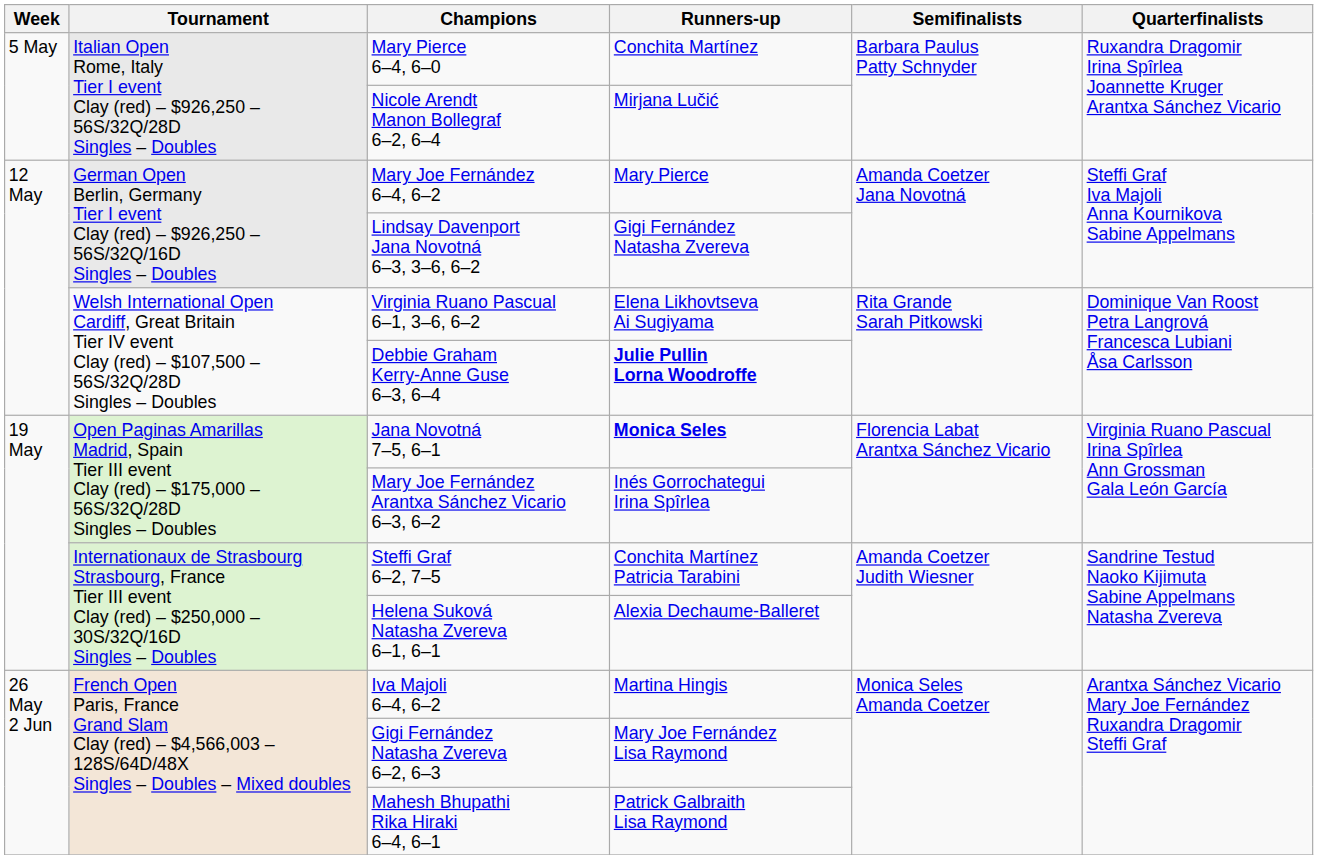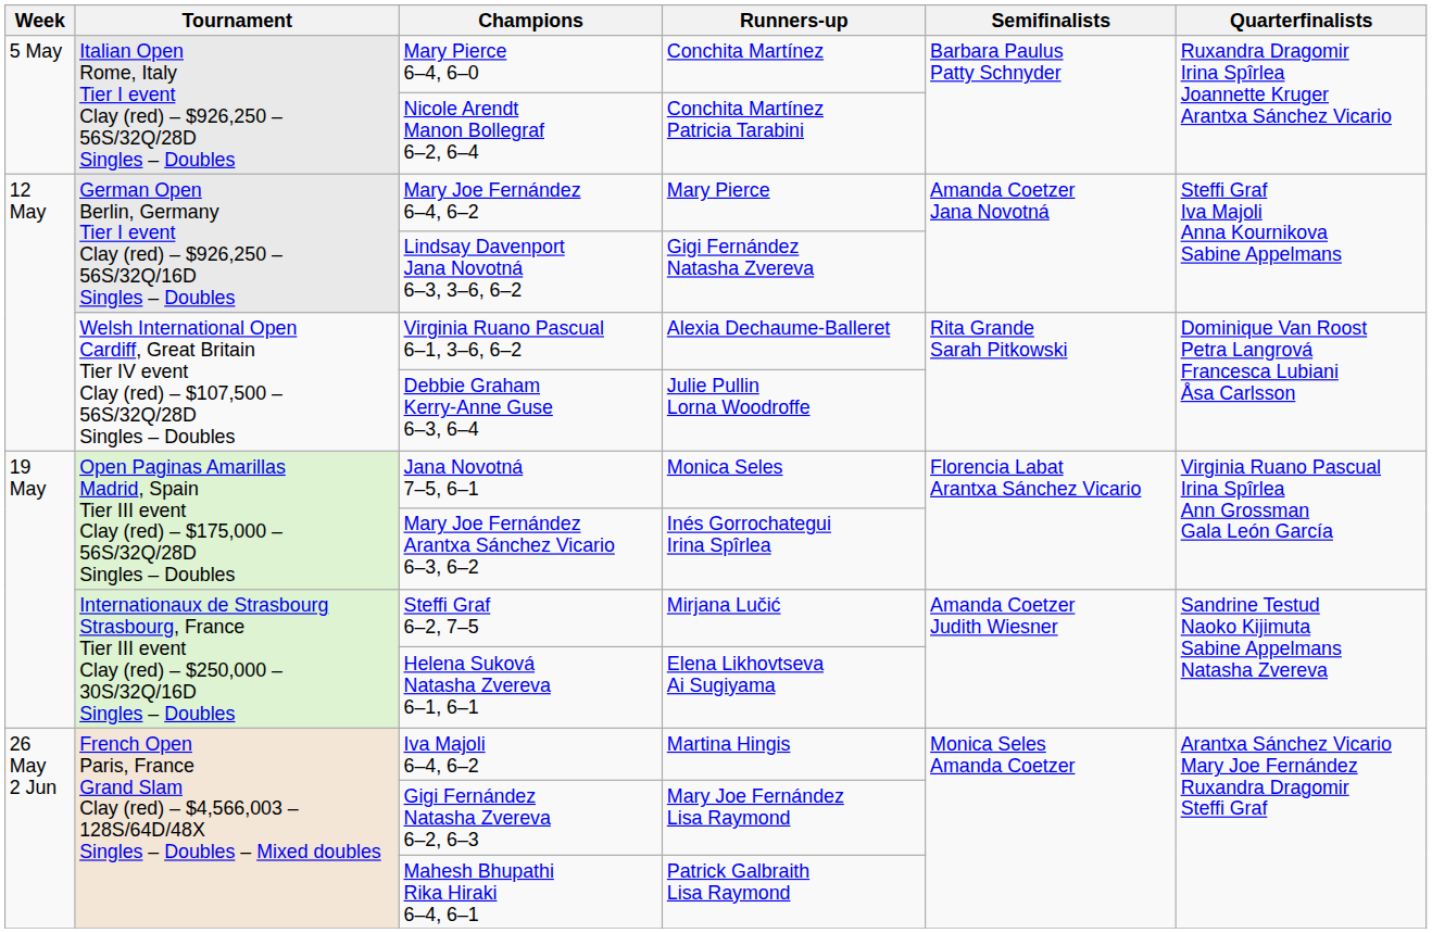Nicole Arendt Manon Bollegraf 6–2, 6–4 | Runners-up: Mirjana Lučić -> Conchita Martínez Patricia Tarabini
Virginia Ruano Pascual 6–1, 3–6, 6–2 | Runners-up: Elena Likhovtseva Ai Sugiyama -> Alexia Dechaume-Balleret
Debbie Graham Kerry-Anne Guse 6–3, 6–4 | Runners-up: bold -> normal
Jana Novotná 7–5, 6–1 | Runners-up: bold -> normal
Steffi Graf 6–2, 7–5 | Runners-up: Conchita Martínez Patricia Tarabini -> Mirjana Lučić
Helena Suková Natasha Zvereva 6–1, 6–1 | Runners-up: Alexia Dechaume-Balleret -> Elena Likhovtseva Ai Sugiyama
